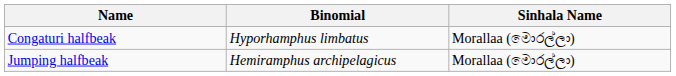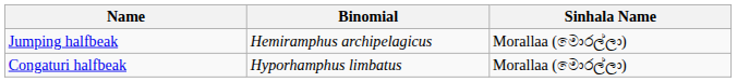rows swapped: Jumping halfbeak <-> Congaturi halfbeak
